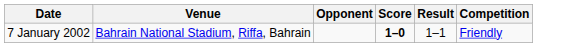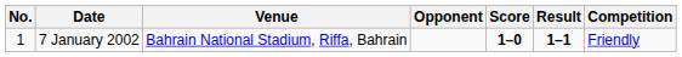+ column: No. | 1
7 January 2002 | Result: normal -> bold
